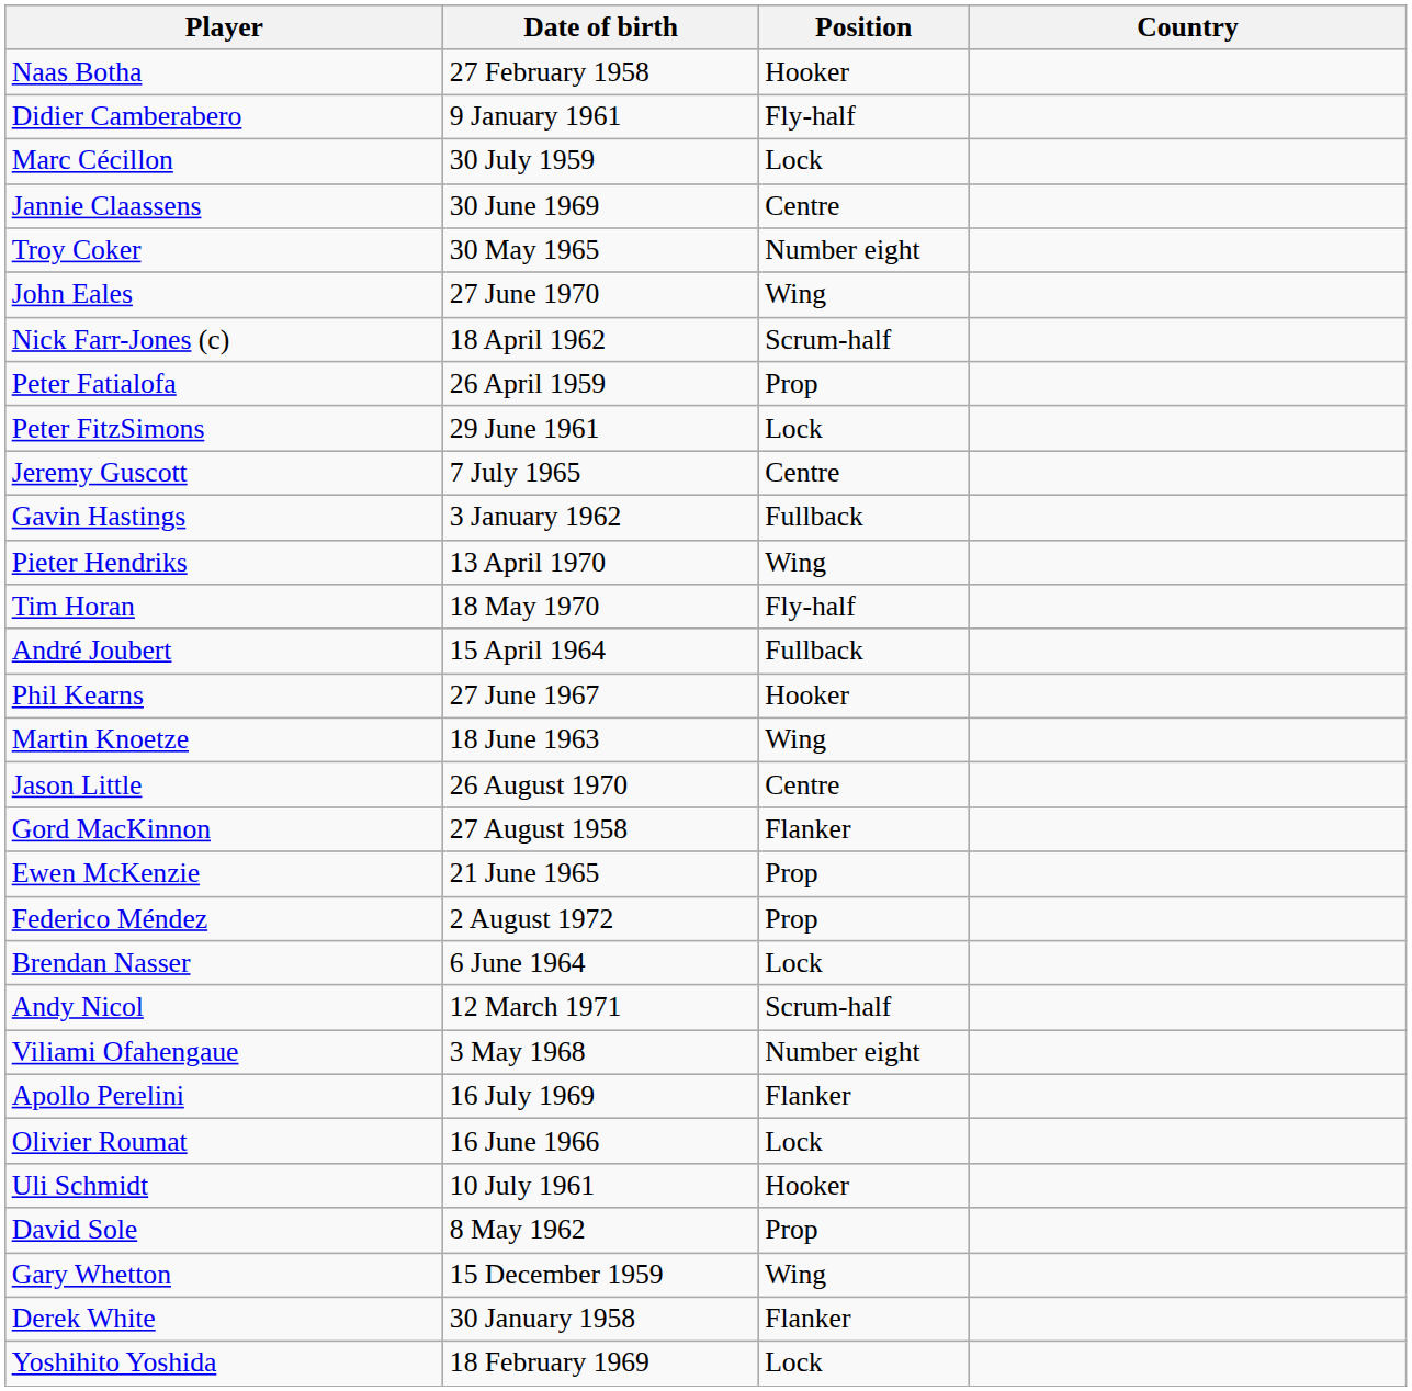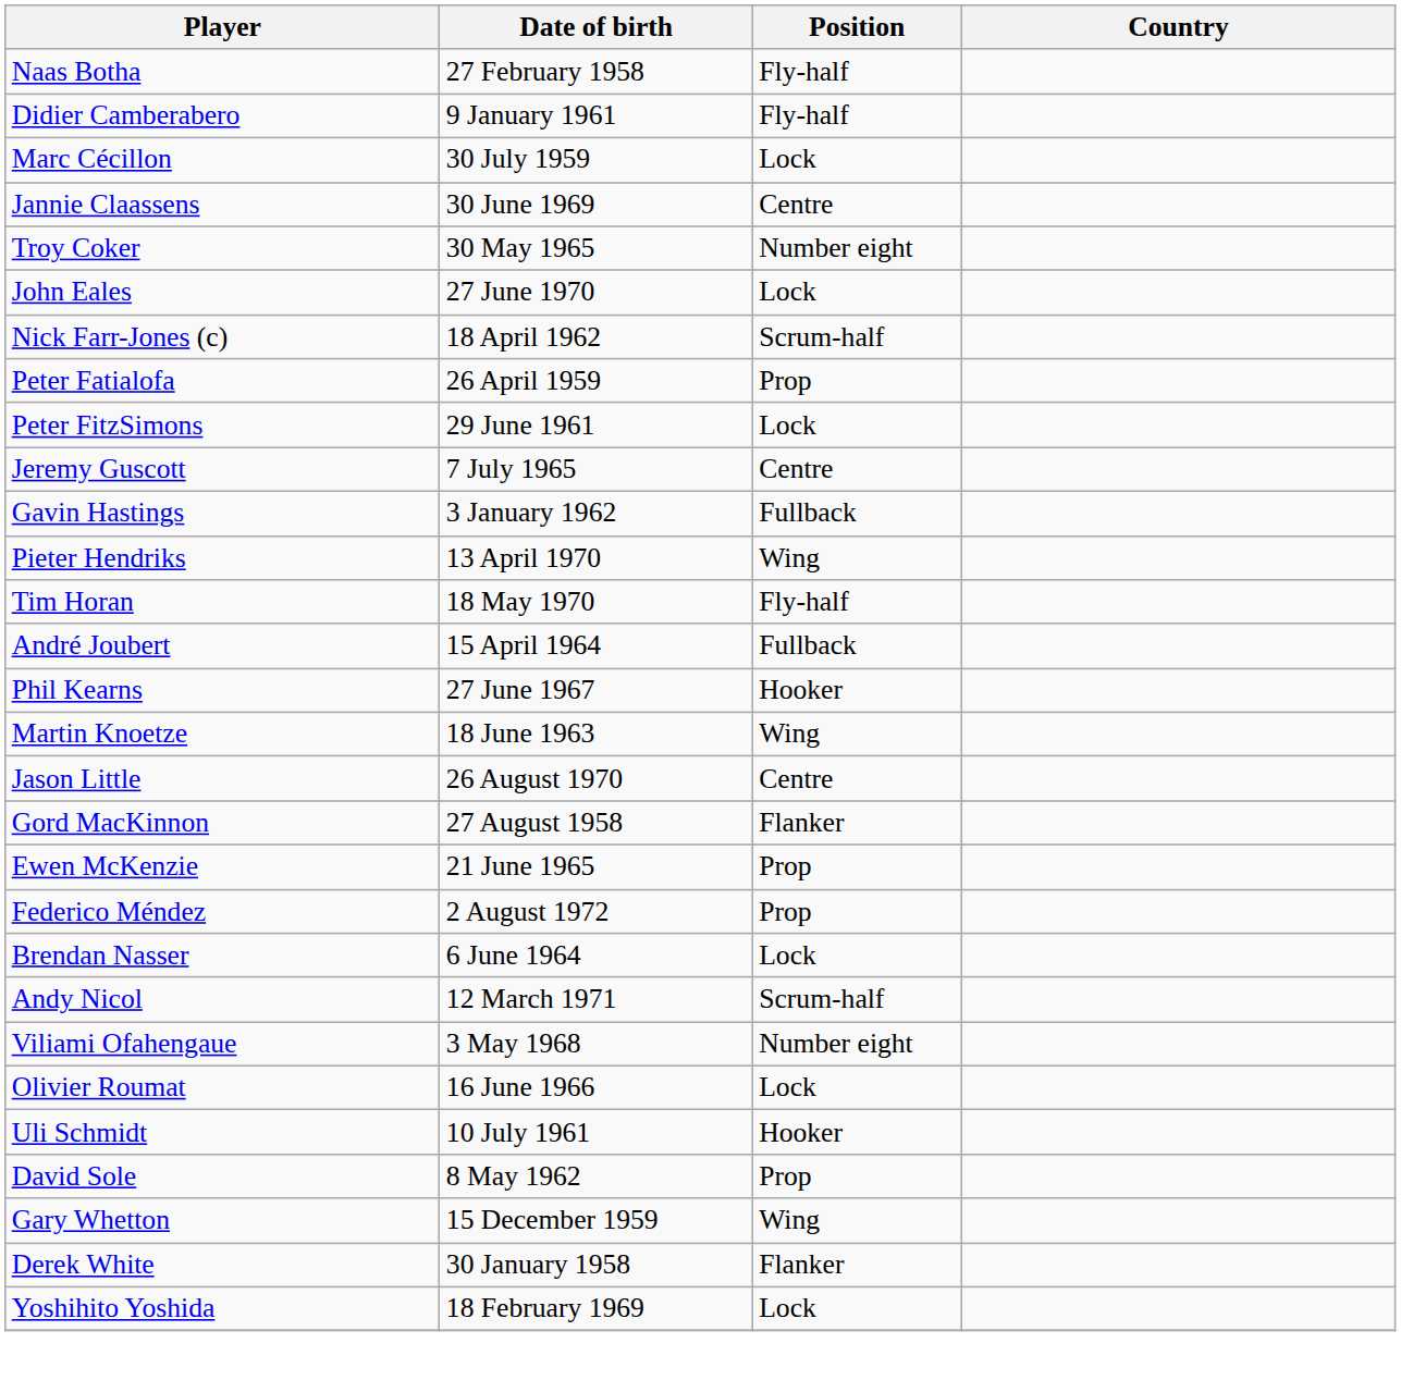Naas Botha | Position: Hooker -> Fly-half
John Eales | Position: Wing -> Lock
- row: Apollo Perelini | 16 July 1969 | Flanker
